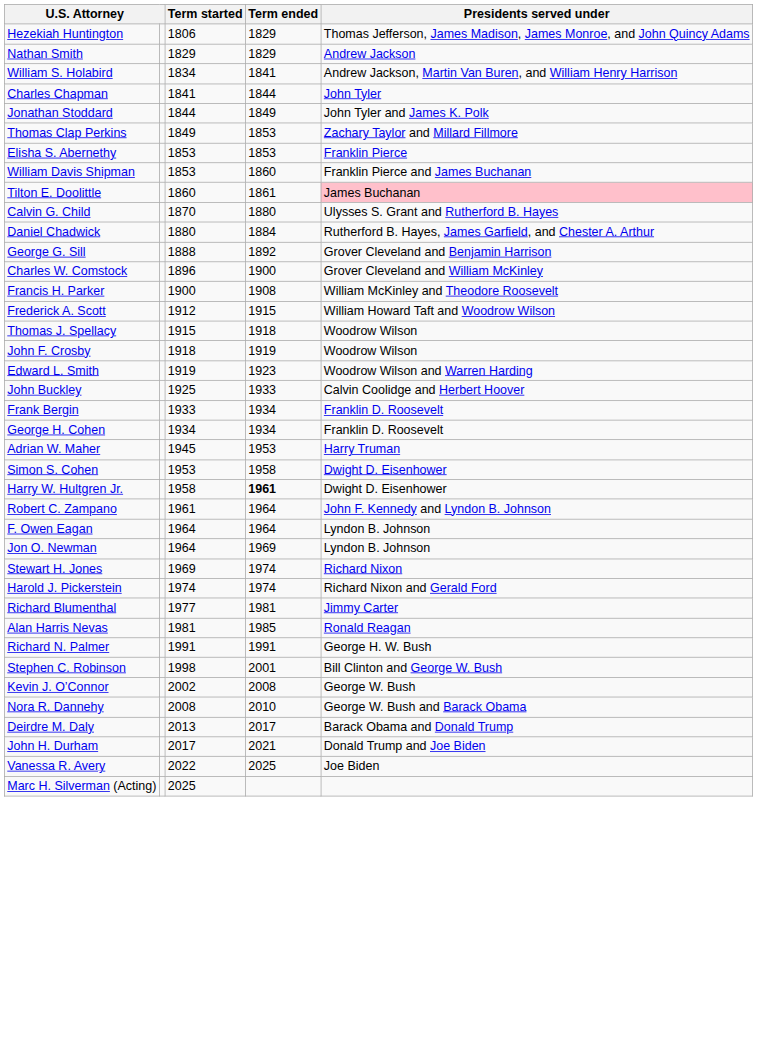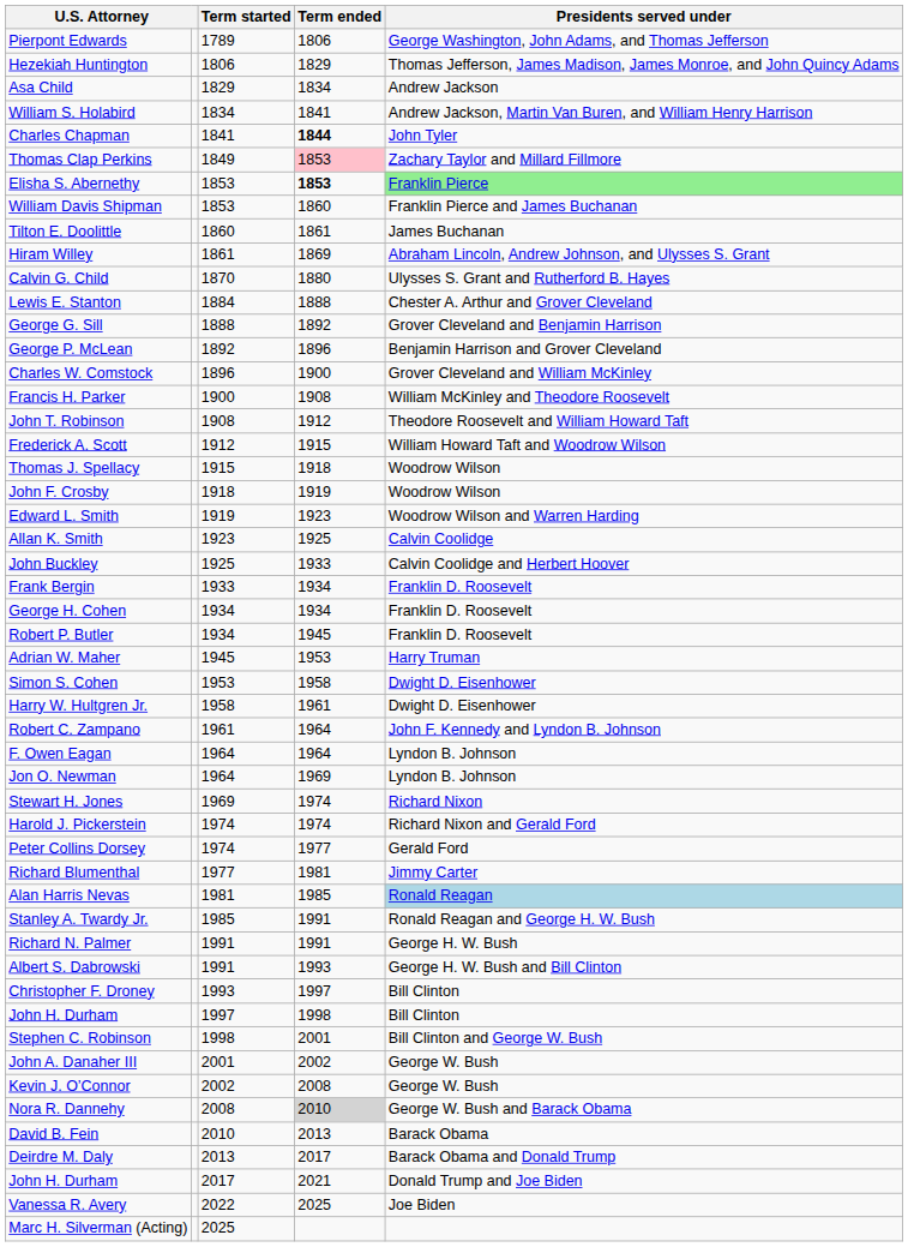+ row: Pierpont Edwards | 1789 | 1806 | George Washington, John Adams, and Thomas Jefferson
- row: Nathan Smith | 1829 | 1829 | Andrew Jackson
+ row: Asa Child | 1829 | 1834 | Andrew Jackson
Charles Chapman | Term ended: normal -> bold
- row: Jonathan Stoddard | 1844 | 1849 | John Tyler and James K. Polk
Thomas Clap Perkins | Term ended: no background -> pink background
Elisha S. Abernethy | Term ended: normal -> bold
Elisha S. Abernethy | Presidents served under: no background -> lightgreen background
Tilton E. Doolittle | Presidents served under: pink background -> no background
+ row: Hiram Willey | 1861 | 1869 | Abraham Lincoln, Andrew Johnson, and Ulysses S. Grant
- row: Daniel Chadwick | 1880 | 1884 | Rutherford B. Hayes, James Garfield, and Chester A. Arthur
+ row: Lewis E. Stanton | 1884 | 1888 | Chester A. Arthur and Grover Cleveland
+ row: George P. McLean | 1892 | 1896 | Benjamin Harrison and Grover Cleveland
+ row: John T. Robinson | 1908 | 1912 | Theodore Roosevelt and William Howard Taft
+ row: Allan K. Smith | 1923 | 1925 | Calvin Coolidge
+ row: Robert P. Butler | 1934 | 1945 | Franklin D. Roosevelt
Harry W. Hultgren Jr. | Term ended: bold -> normal
+ row: Peter Collins Dorsey | 1974 | 1977 | Gerald Ford
Alan Harris Nevas | Presidents served under: no background -> lightblue background
+ row: Stanley A. Twardy Jr. | 1985 | 1991 | Ronald Reagan and George H. W. Bush
+ row: Albert S. Dabrowski | 1991 | 1993 | George H. W. Bush and Bill Clinton
+ row: Christopher F. Droney | 1993 | 1997 | Bill Clinton
+ row: John H. Durham | 1997 | 1998 | Bill Clinton
+ row: John A. Danaher III | 2001 | 2002 | George W. Bush
Nora R. Dannehy | Term ended: no background -> lightgrey background
+ row: David B. Fein | 2010 | 2013 | Barack Obama
